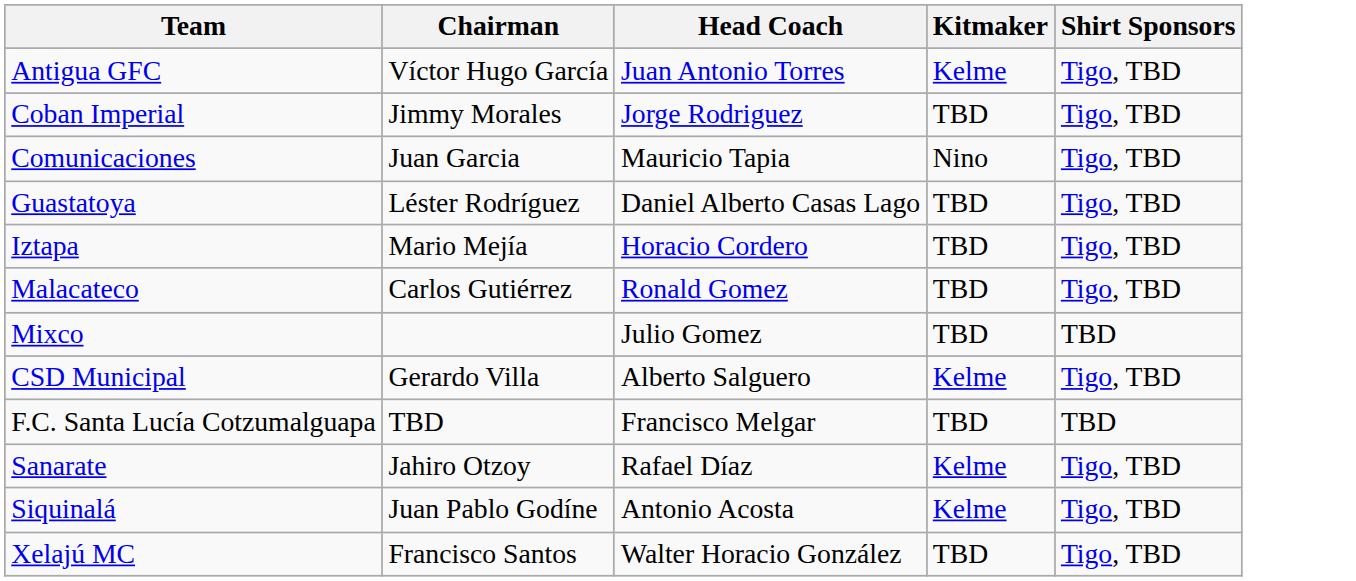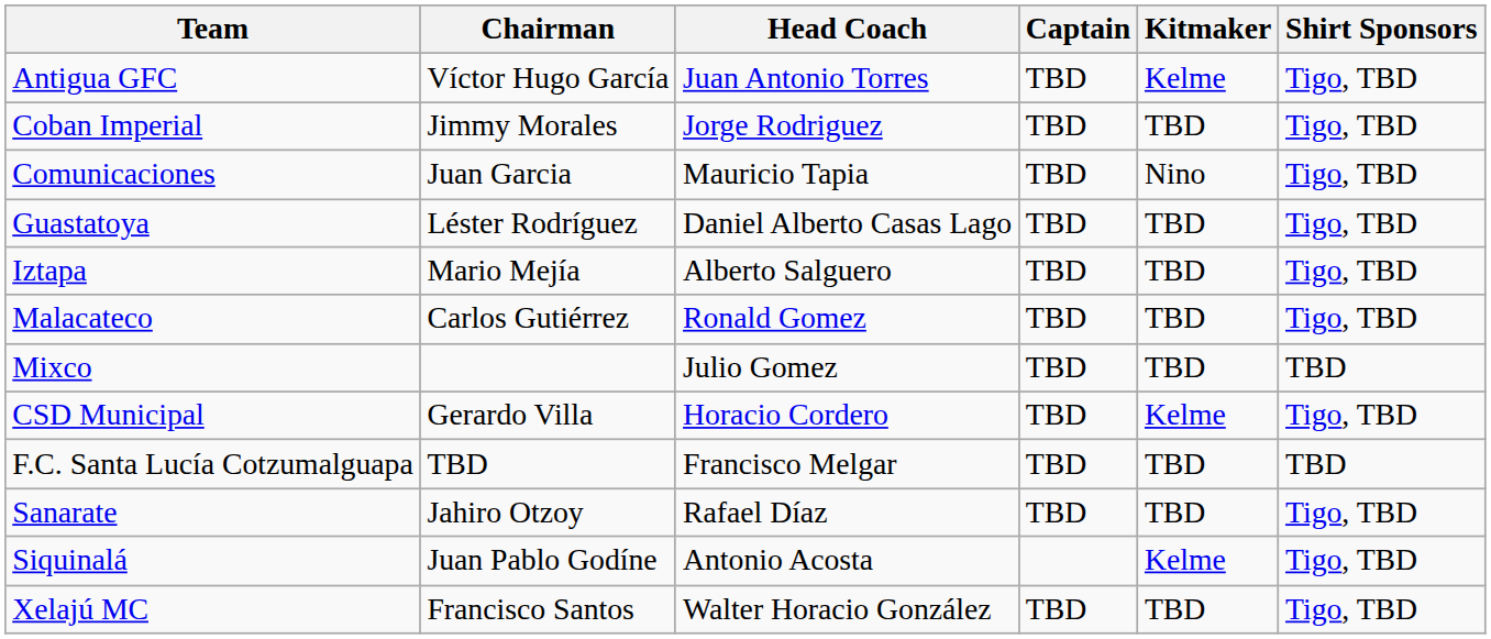+ column: Captain | TBD | TBD | TBD | TBD | TBD | TBD | TBD | TBD | TBD | TBD | TBD
Iztapa | Head Coach: Horacio Cordero -> Alberto Salguero
CSD Municipal | Head Coach: Alberto Salguero -> Horacio Cordero
Sanarate | Kitmaker: Kelme -> TBD
